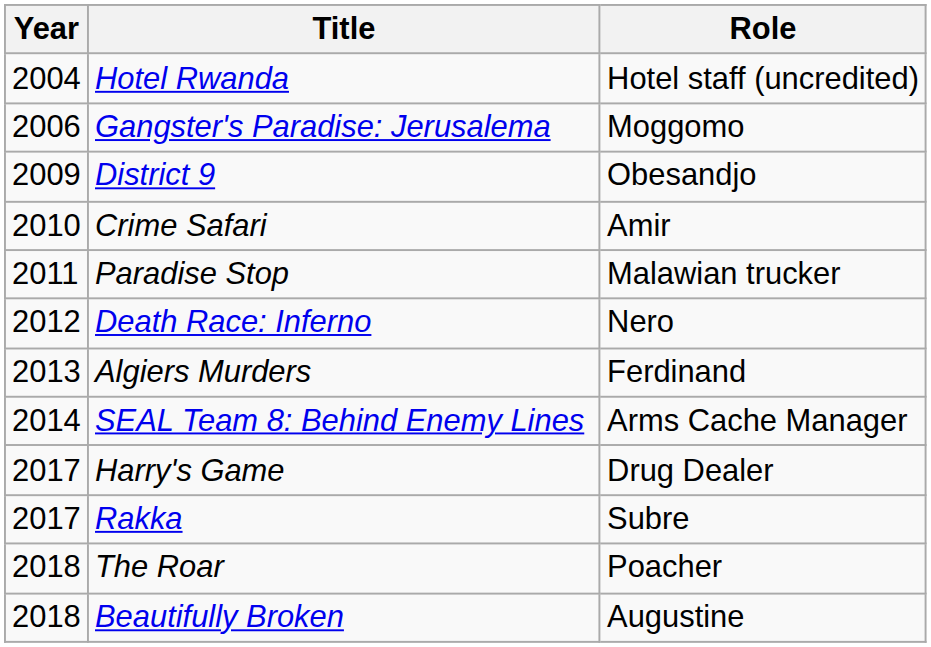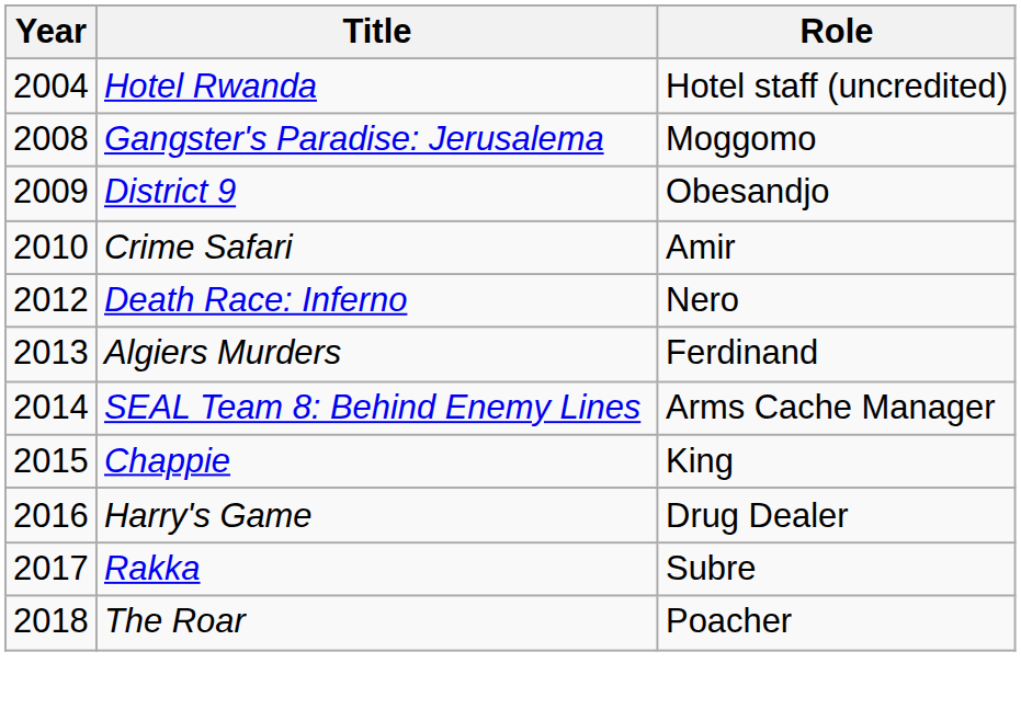Gangster's Paradise: Jerusalema | Year: 2006 -> 2008
- row: 2011 | Paradise Stop | Malawian trucker
+ row: 2015 | Chappie | King
Harry's Game | Year: 2017 -> 2016
- row: 2018 | Beautifully Broken | Augustine
